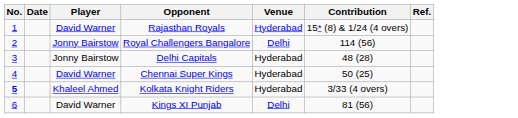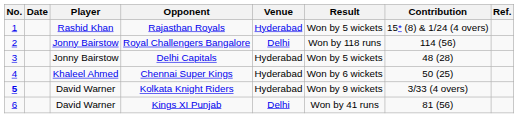+ column: Result | Won by 5 wickets | Won by 118 runs | Won by 5 wickets | Won by 6 wickets | Won by 9 wickets | Won by 41 runs
Rajasthan Royals | Player: David Warner -> Rashid Khan
Chennai Super Kings | Player: David Warner -> Khaleel Ahmed
Kolkata Knight Riders | Player: Khaleel Ahmed -> David Warner
